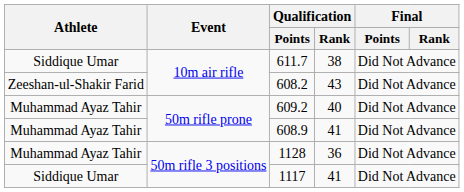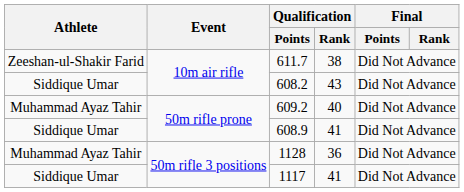611.7 | Athlete: Siddique Umar -> Zeeshan-ul-Shakir Farid
608.2 | Athlete: Zeeshan-ul-Shakir Farid -> Siddique Umar
608.9 | Athlete: Muhammad Ayaz Tahir -> Siddique Umar
